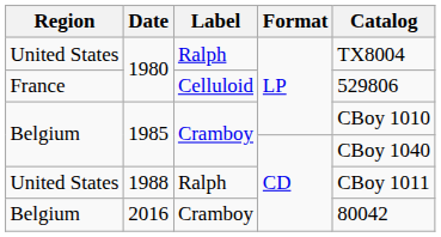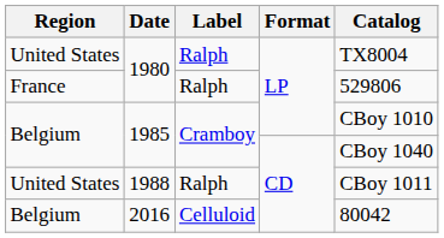France / 1980 | Label: Celluloid -> Ralph
2016 | Label: Cramboy -> Celluloid
